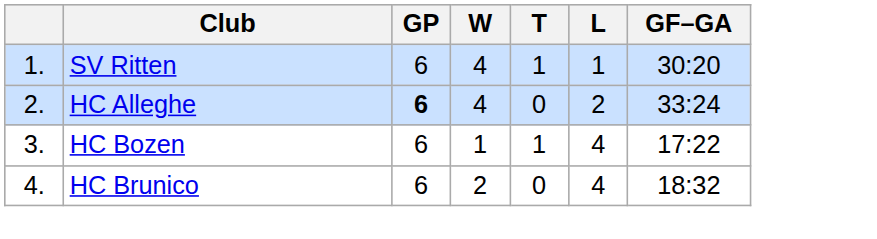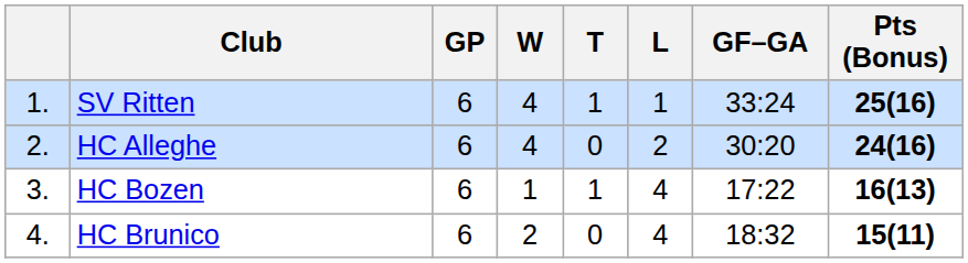+ column: Pts (Bonus) | 25(16) | 24(16) | 16(13) | 15(11)
SV Ritten | GF–GA: 30:20 -> 33:24
HC Alleghe | GP: bold -> normal
HC Alleghe | GF–GA: 33:24 -> 30:20
